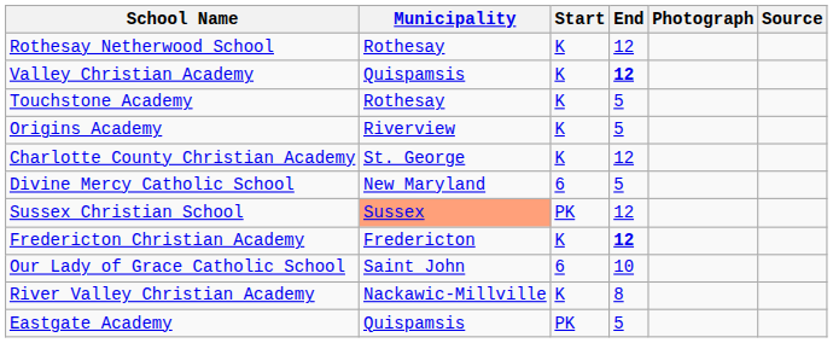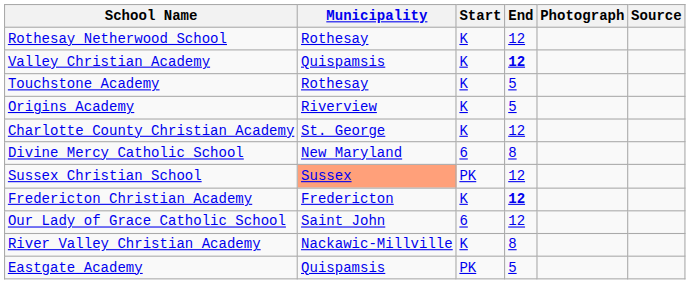Divine Mercy Catholic School | End: 5 -> 8
Our Lady of Grace Catholic School | End: 10 -> 12
